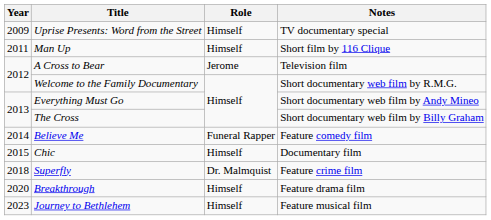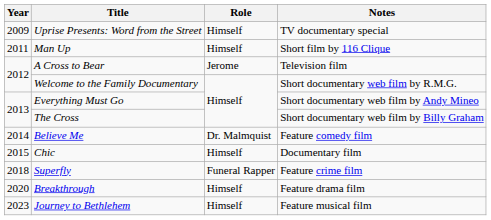Believe Me | Role: Funeral Rapper -> Dr. Malmquist
Superfly | Role: Dr. Malmquist -> Funeral Rapper
